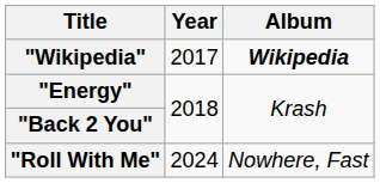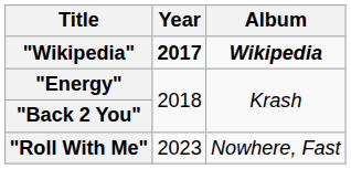"Wikipedia" | Year: normal -> bold
"Roll With Me" | Year: 2024 -> 2023
